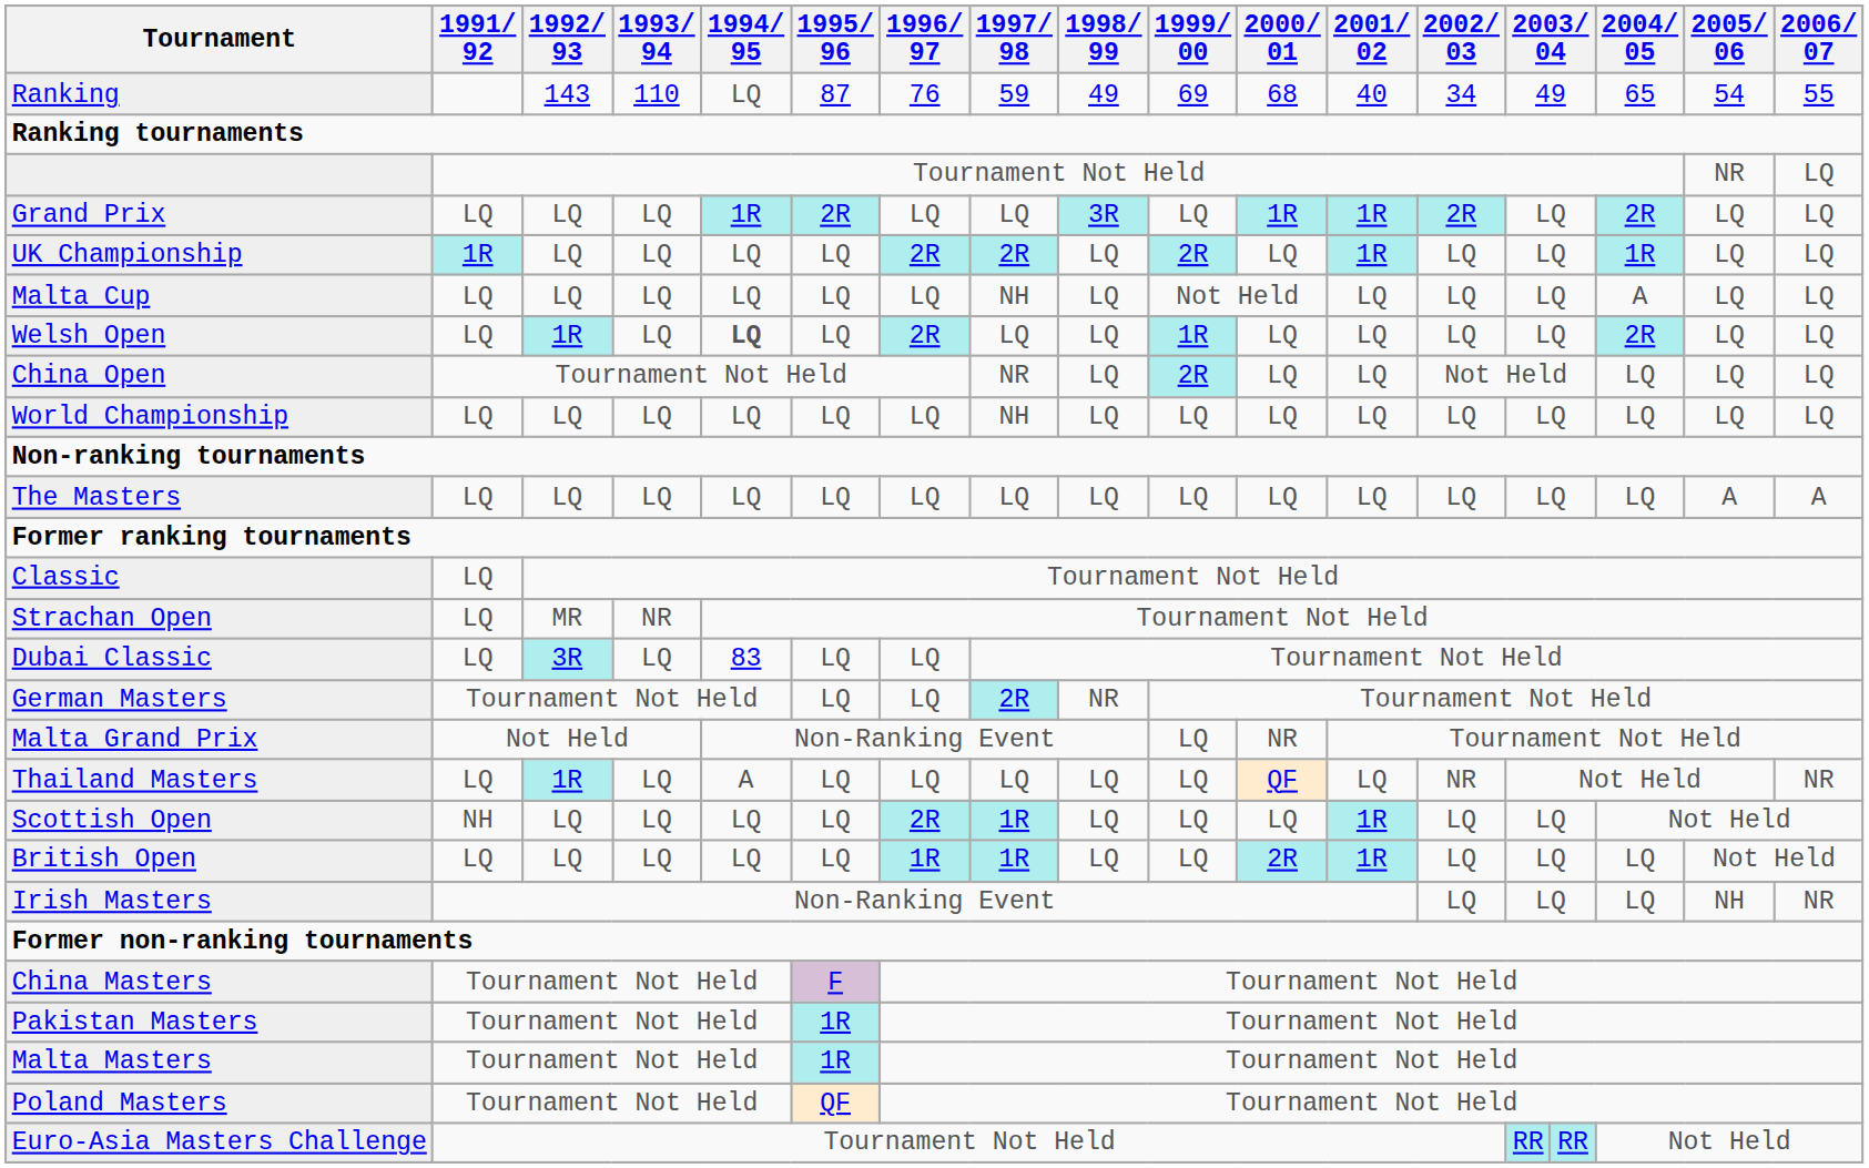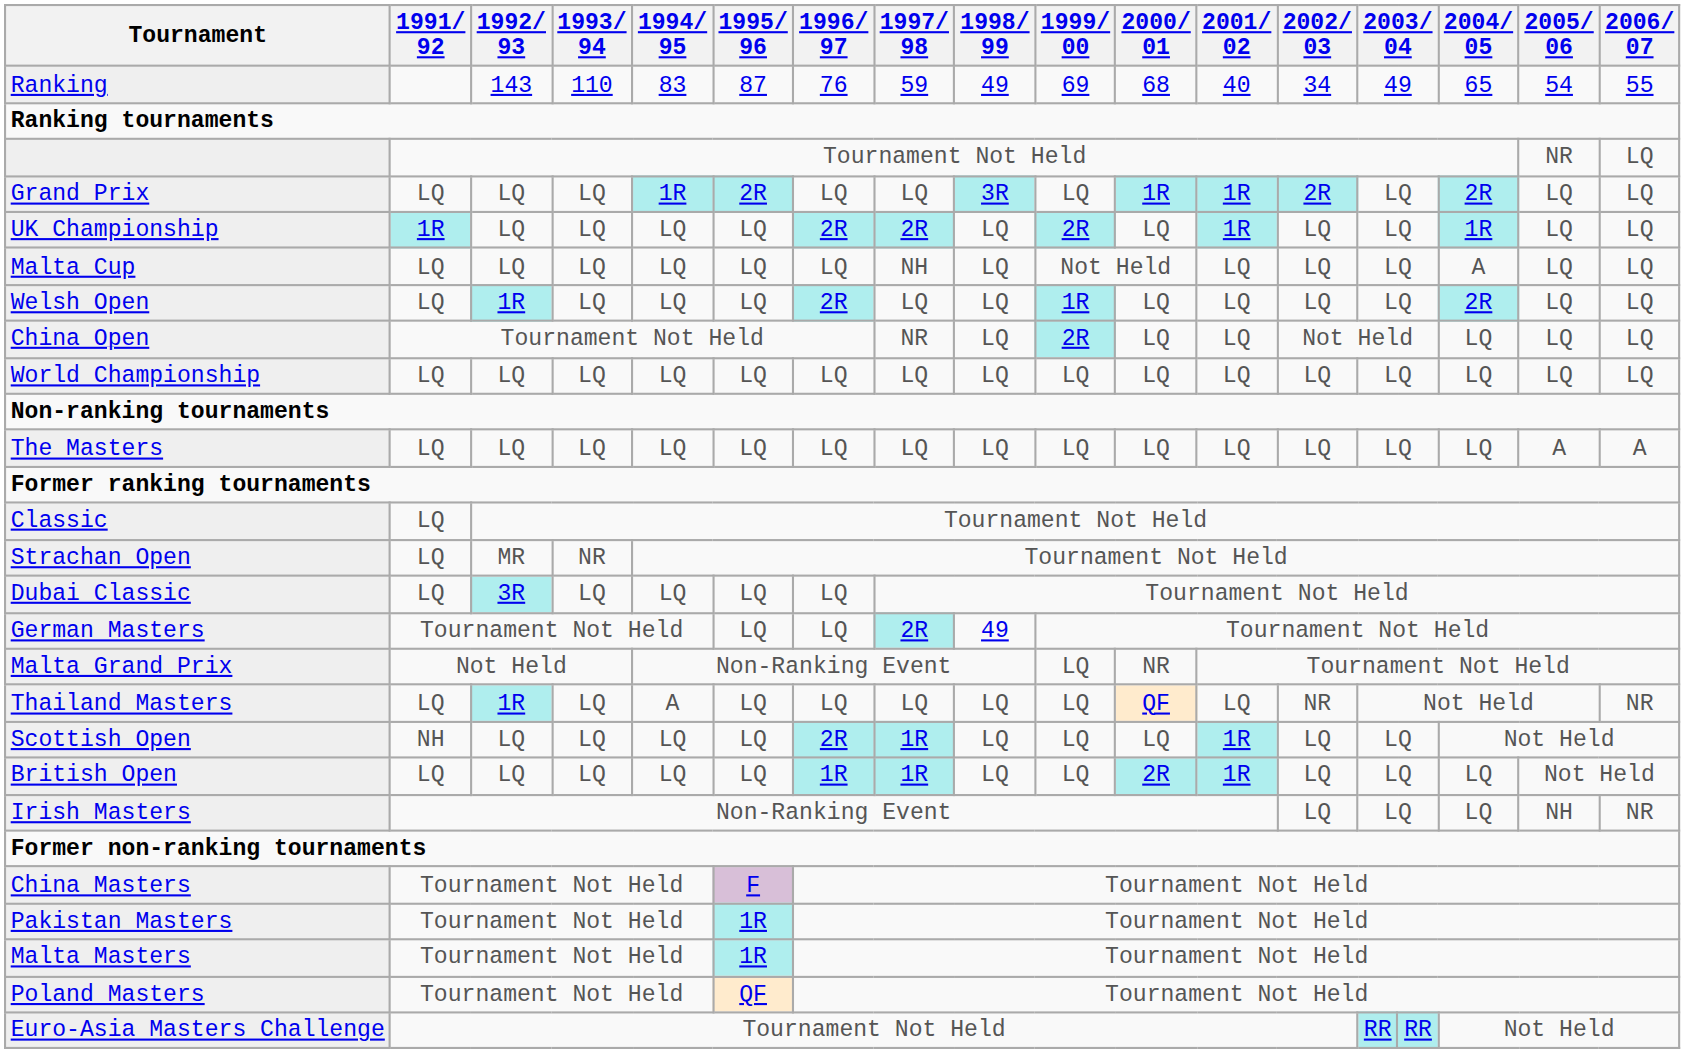Ranking | 1994/ 95: LQ -> 83
Welsh Open | 1994/ 95: bold -> normal
World Championship | 1997/ 98: NH -> LQ
Dubai Classic | 1994/ 95: 83 -> LQ
German Masters | 1998/ 99: NR -> 49
